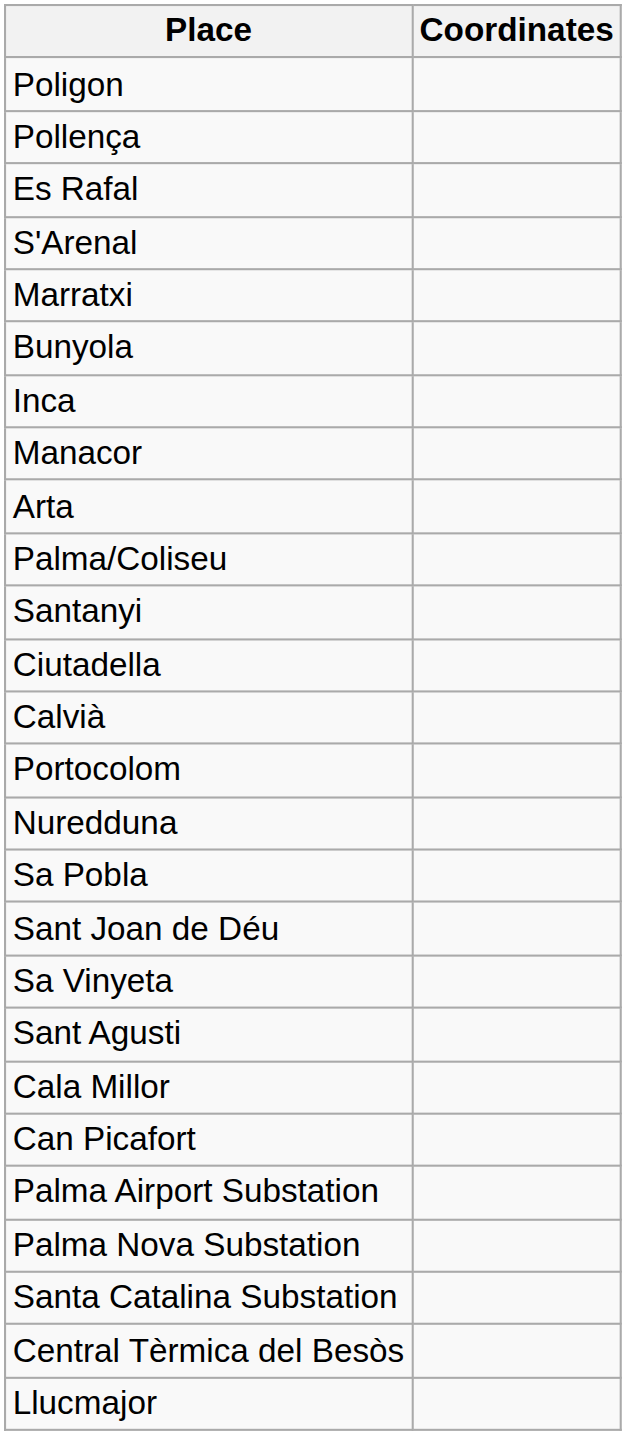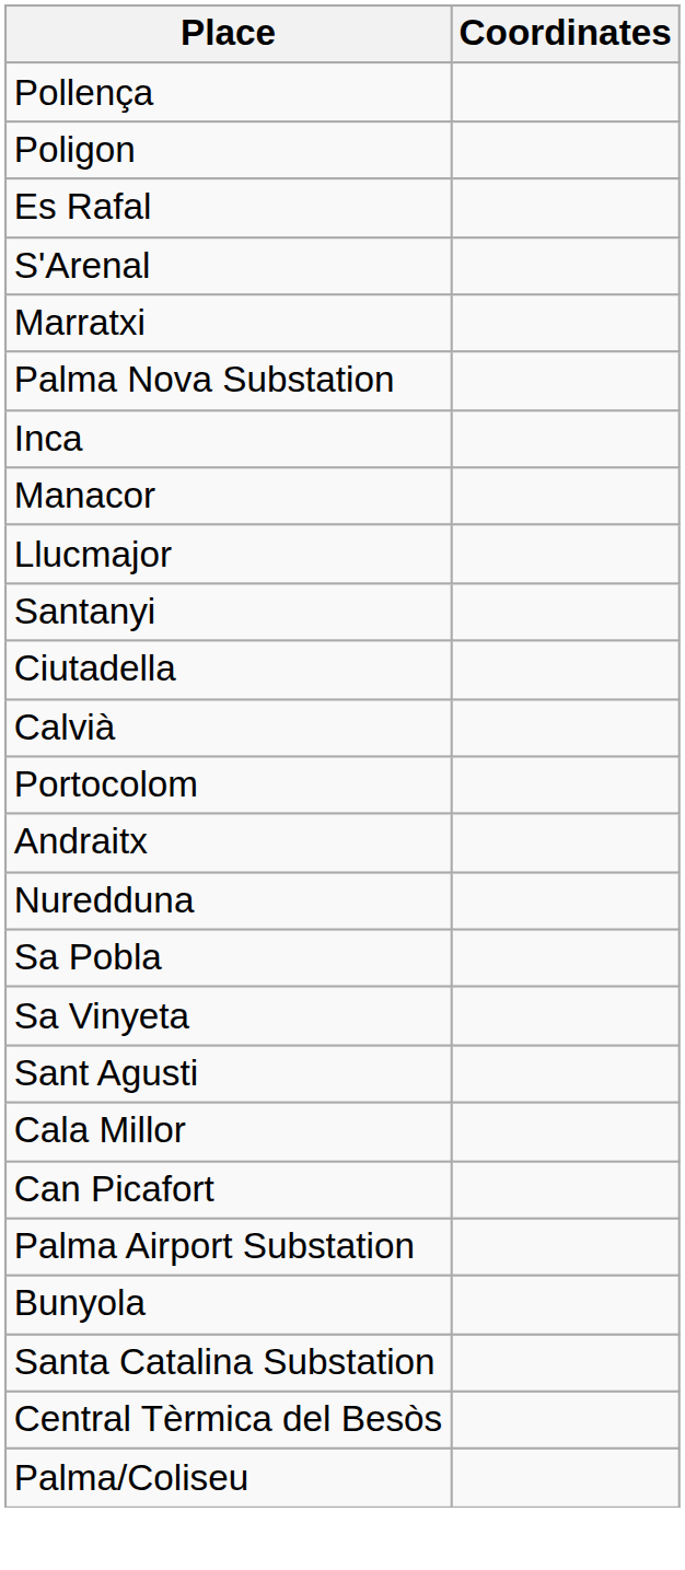rows swapped: Pollença <-> Poligon
rows swapped: Bunyola <-> Palma Nova Substation
- row: Arta
rows swapped: Llucmajor <-> Palma/Coliseu
+ row: Andraitx
- row: Sant Joan de Déu
